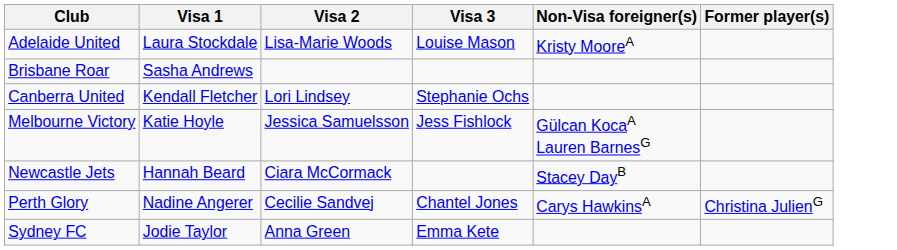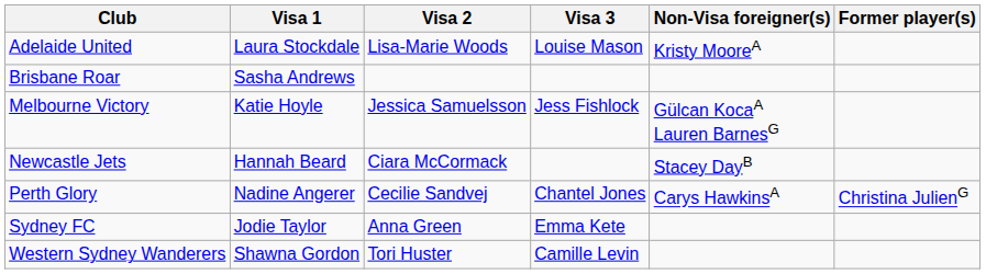- row: Canberra United | Kendall Fletcher | Lori Lindsey | Stephanie Ochs
+ row: Western Sydney Wanderers | Shawna Gordon | Tori Huster | Camille Levin
